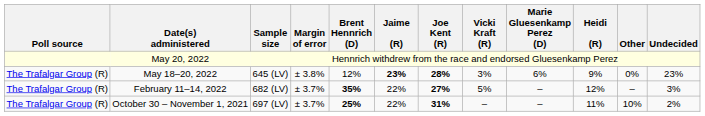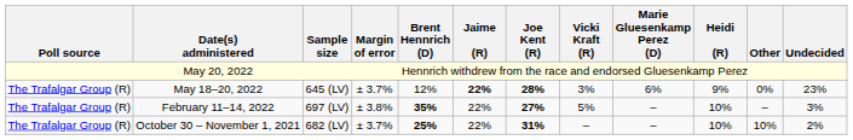May 18–20, 2022 | Margin of error: ± 3.8% -> ± 3.7%
May 18–20, 2022 | Jaime (R): 23% -> 22%
February 11–14, 2022 | Sample size: 682 (LV) -> 697 (LV)
February 11–14, 2022 | Margin of error: ± 3.7% -> ± 3.8%
February 11–14, 2022 | Heidi (R): 12% -> 10%
October 30 – November 1, 2021 | Sample size: 697 (LV) -> 682 (LV)
October 30 – November 1, 2021 | Heidi (R): 11% -> 10%
